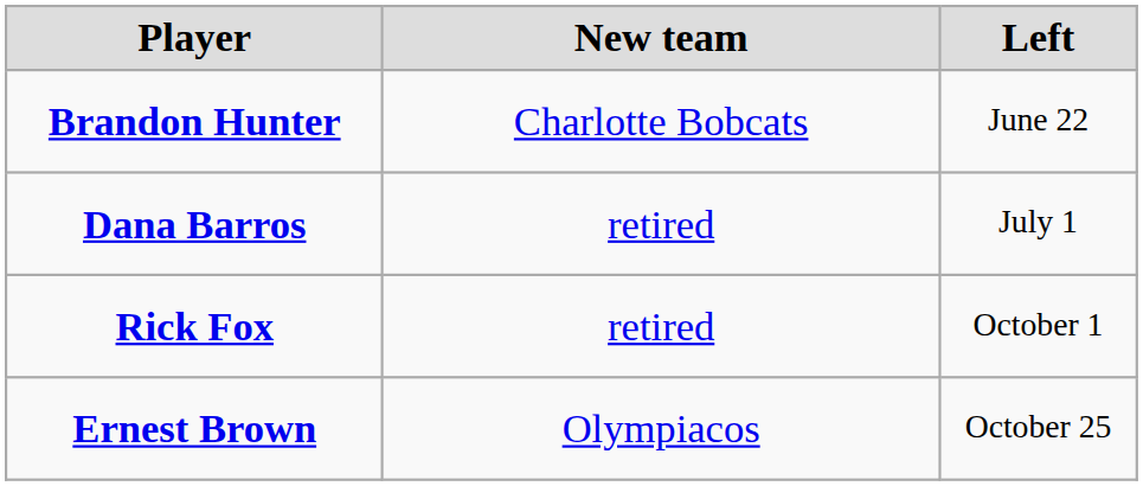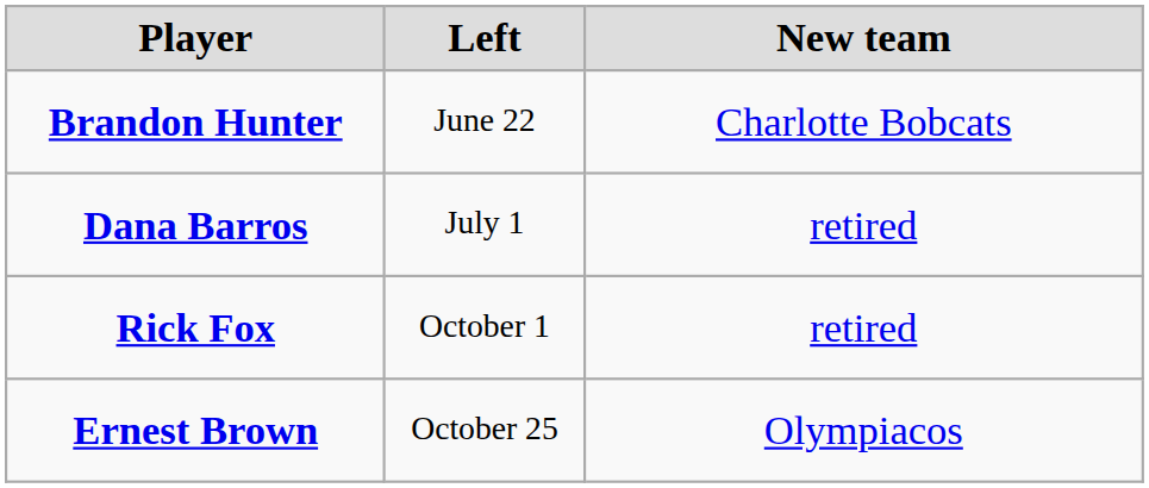columns swapped: Left <-> New team
